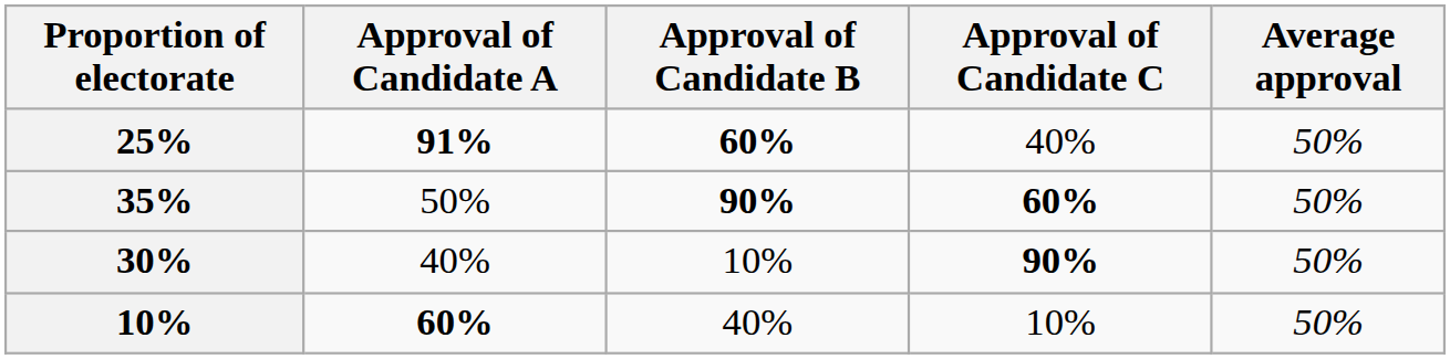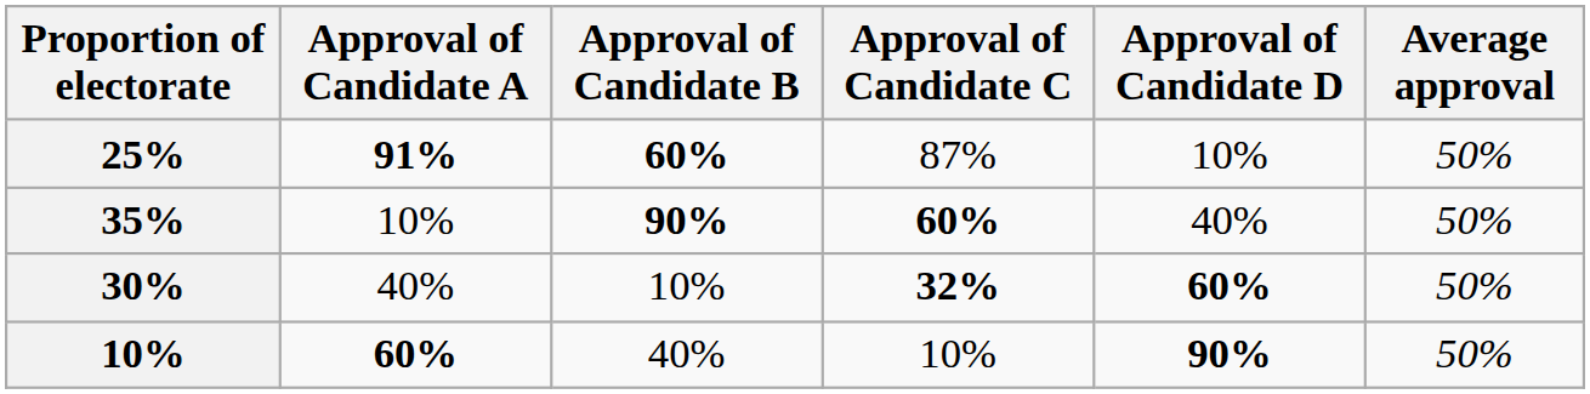+ column: Approval of Candidate D | 10% | 40% | 60% | 90%
25% | Approval of Candidate C: 40% -> 87%
35% | Approval of Candidate A: 50% -> 10%
30% | Approval of Candidate C: 90% -> 32%
